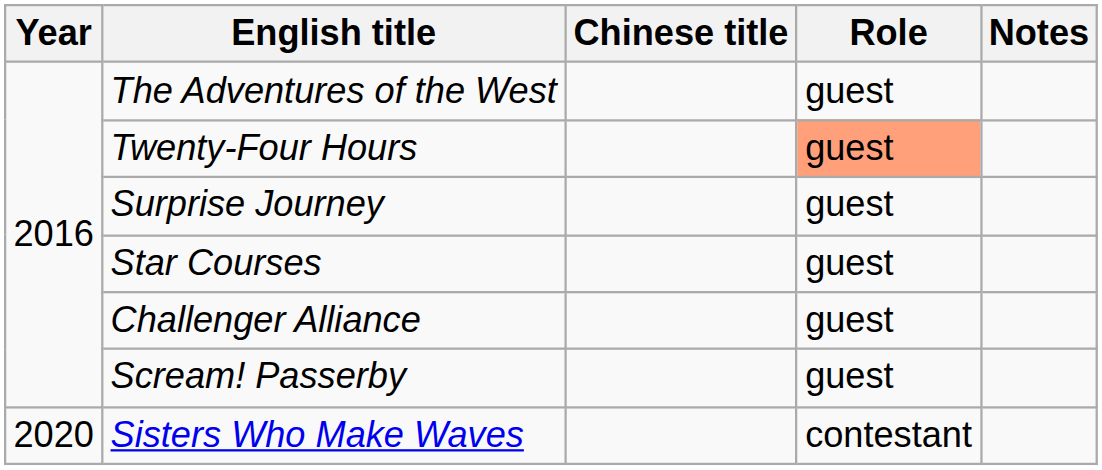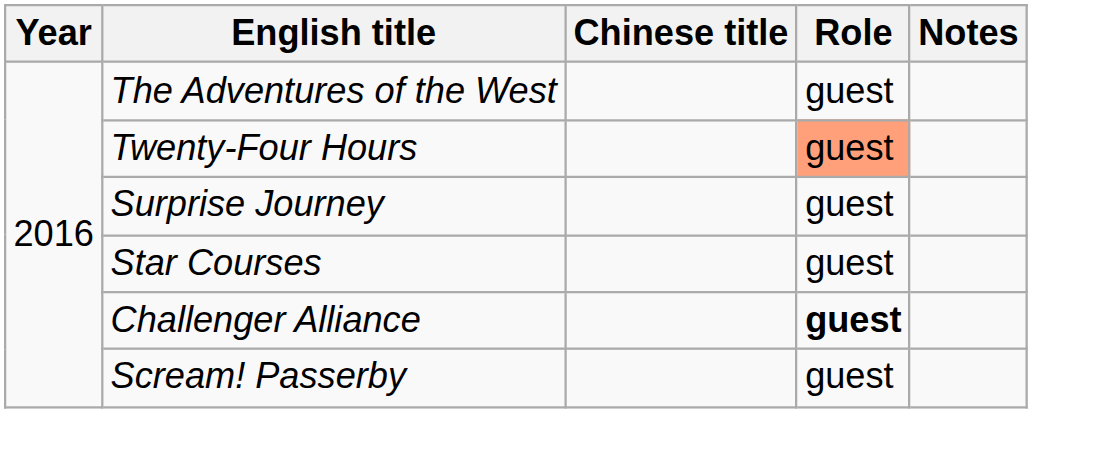Challenger Alliance | Role: normal -> bold
- row: 2020 | Sisters Who Make Waves | contestant
